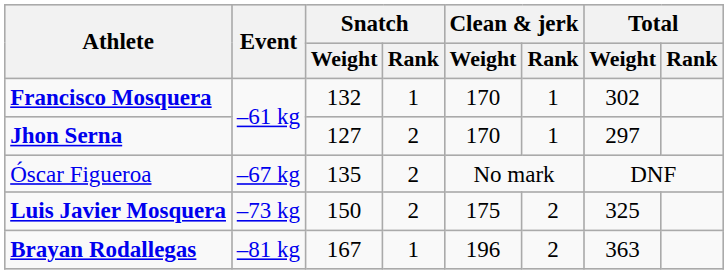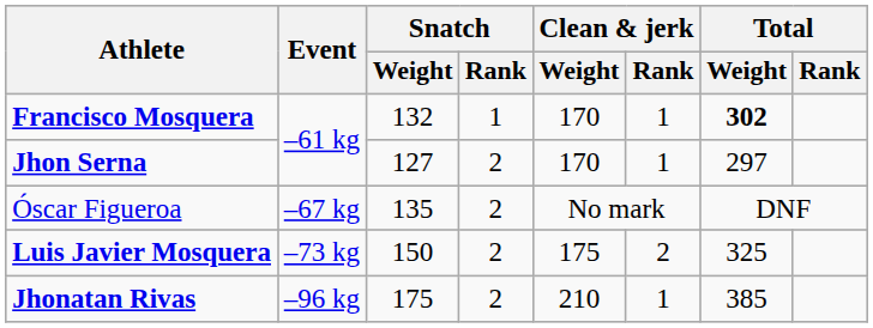Francisco Mosquera | Total / Weight: normal -> bold
- row: Brayan Rodallegas | –81 kg | 167 | 1 | 196 | 2 | 363
+ row: Jhonatan Rivas | –96 kg | 175 | 2 | 210 | 1 | 385
